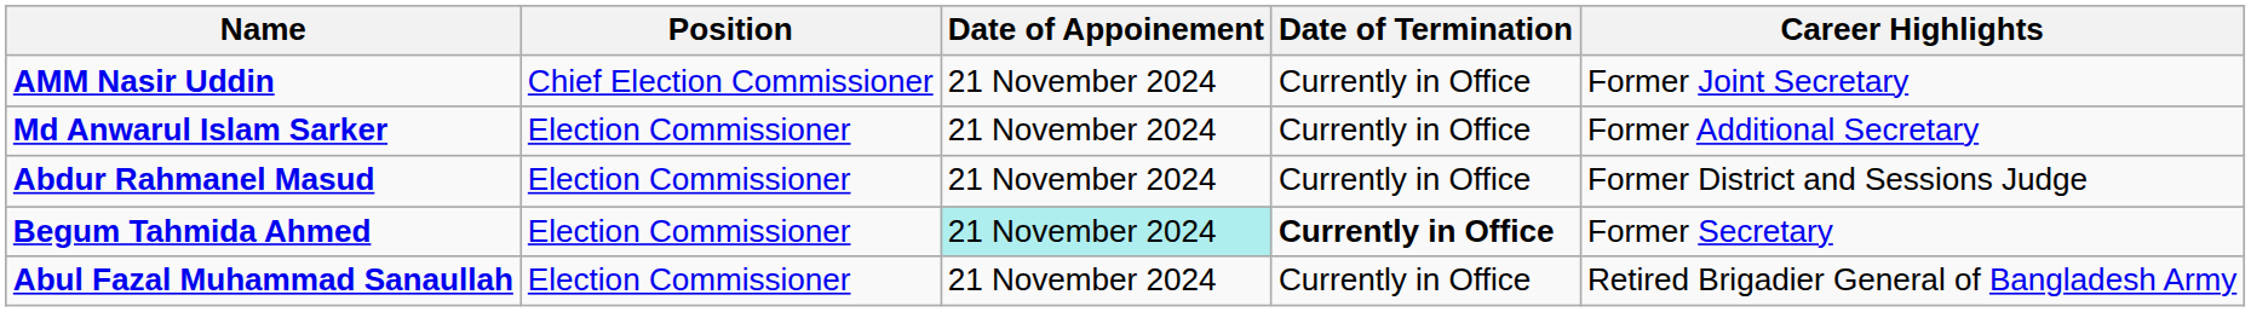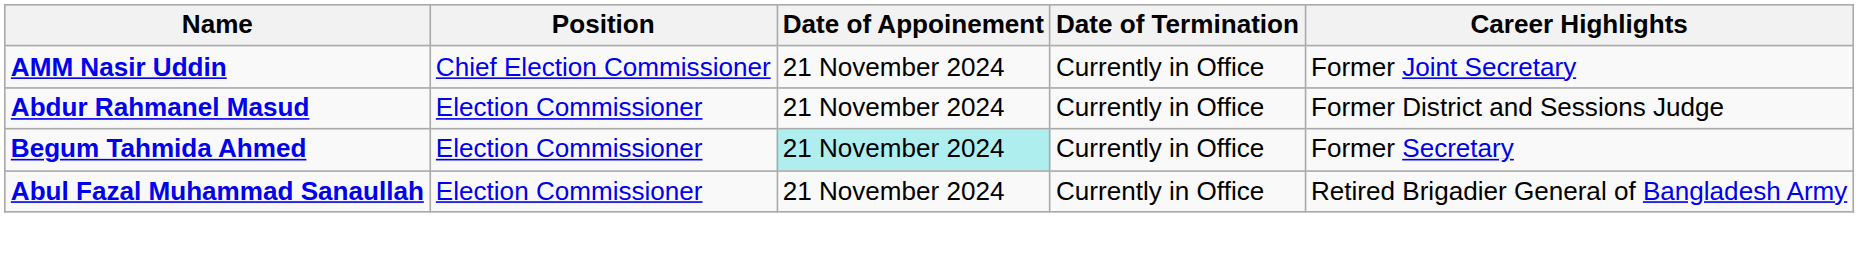- row: Md Anwarul Islam Sarker | Election Commissioner | 21 November 2024 | Currently in Office | Former Additional Secretary
Begum Tahmida Ahmed | Date of Termination: bold -> normal
